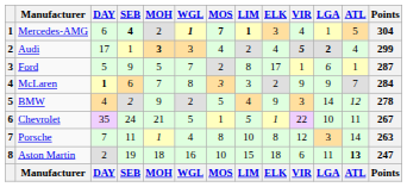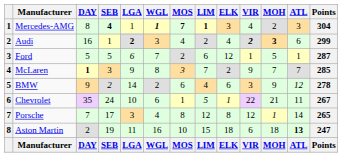columns swapped: MOH <-> LGA
Mercedes-AMG | DAY: 6 -> 8
Mercedes-AMG | ATL: 5 -> 3
Audi | DAY: 17 -> 16
Audi | VIR: 5 -> 2
Audi | ATL: 4 -> 6
Ford | SEB: 9 -> 5
Ford | LIM: 8 -> 6
Ford | ELK: 17 -> 12
McLaren | SEB: 6 -> 3
McLaren | LIM: 3 -> 7
McLaren | Points: 284 -> 285
BMW | DAY: 4 -> 9
BMW | MOS: 5 -> 6
BMW | ELK: 9 -> 6
Chevrolet | WGL: 5 -> 6
Porsche | SEB: 11 -> 17
Porsche | LIM: 10 -> 12
Porsche | Points: 263 -> 265
